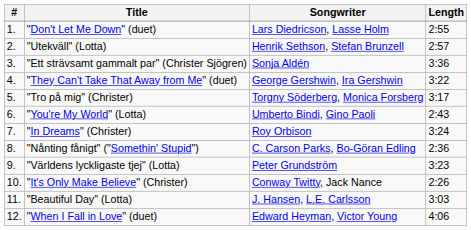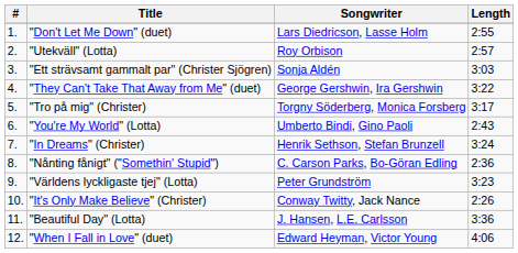"Utekväll" (Lotta) | Songwriter: Henrik Sethson, Stefan Brunzell -> Roy Orbison
"Ett strävsamt gammalt par" (Christer Sjögren) | Length: 3:36 -> 3:03
"In Dreams" (Christer) | Songwriter: Roy Orbison -> Henrik Sethson, Stefan Brunzell
"Beautiful Day" (Lotta) | Length: 3:03 -> 3:36
